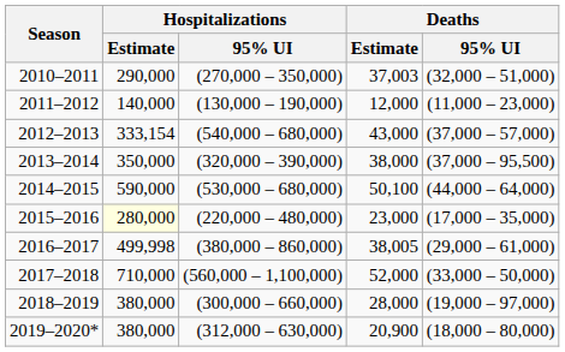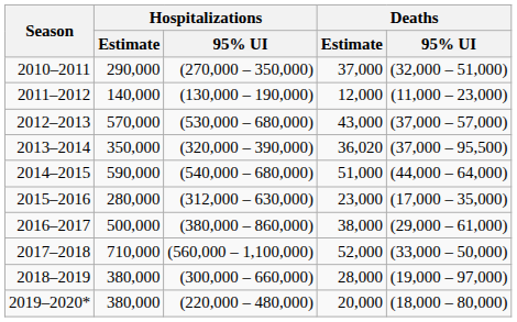2010–2011 | Deaths / Estimate: 37,003 -> 37,000
2012–2013 | Hospitalizations / Estimate: 333,154 -> 570,000
2012–2013 | Hospitalizations / 95% UI: (540,000 – 680,000) -> (530,000 – 680,000)
2013–2014 | Deaths / Estimate: 38,000 -> 36,020
2014–2015 | Hospitalizations / 95% UI: (530,000 – 680,000) -> (540,000 – 680,000)
2014–2015 | Deaths / Estimate: 50,100 -> 51,000
2015–2016 | Hospitalizations / Estimate: lightyellow background -> no background
2015–2016 | Hospitalizations / 95% UI: (220,000 – 480,000) -> (312,000 – 630,000)
2016–2017 | Hospitalizations / Estimate: 499,998 -> 500,000
2016–2017 | Deaths / Estimate: 38,005 -> 38,000
2019–2020* | Hospitalizations / 95% UI: (312,000 – 630,000) -> (220,000 – 480,000)
2019–2020* | Deaths / Estimate: 20,900 -> 20,000
